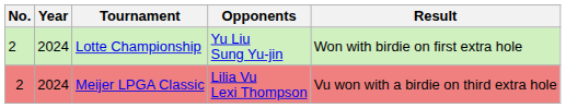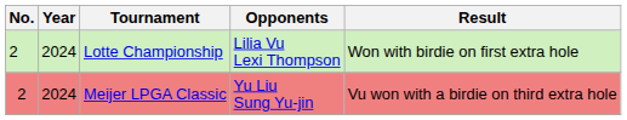Lotte Championship | Opponents: Yu Liu Sung Yu-jin -> Lilia Vu Lexi Thompson
Meijer LPGA Classic | Opponents: Lilia Vu Lexi Thompson -> Yu Liu Sung Yu-jin
